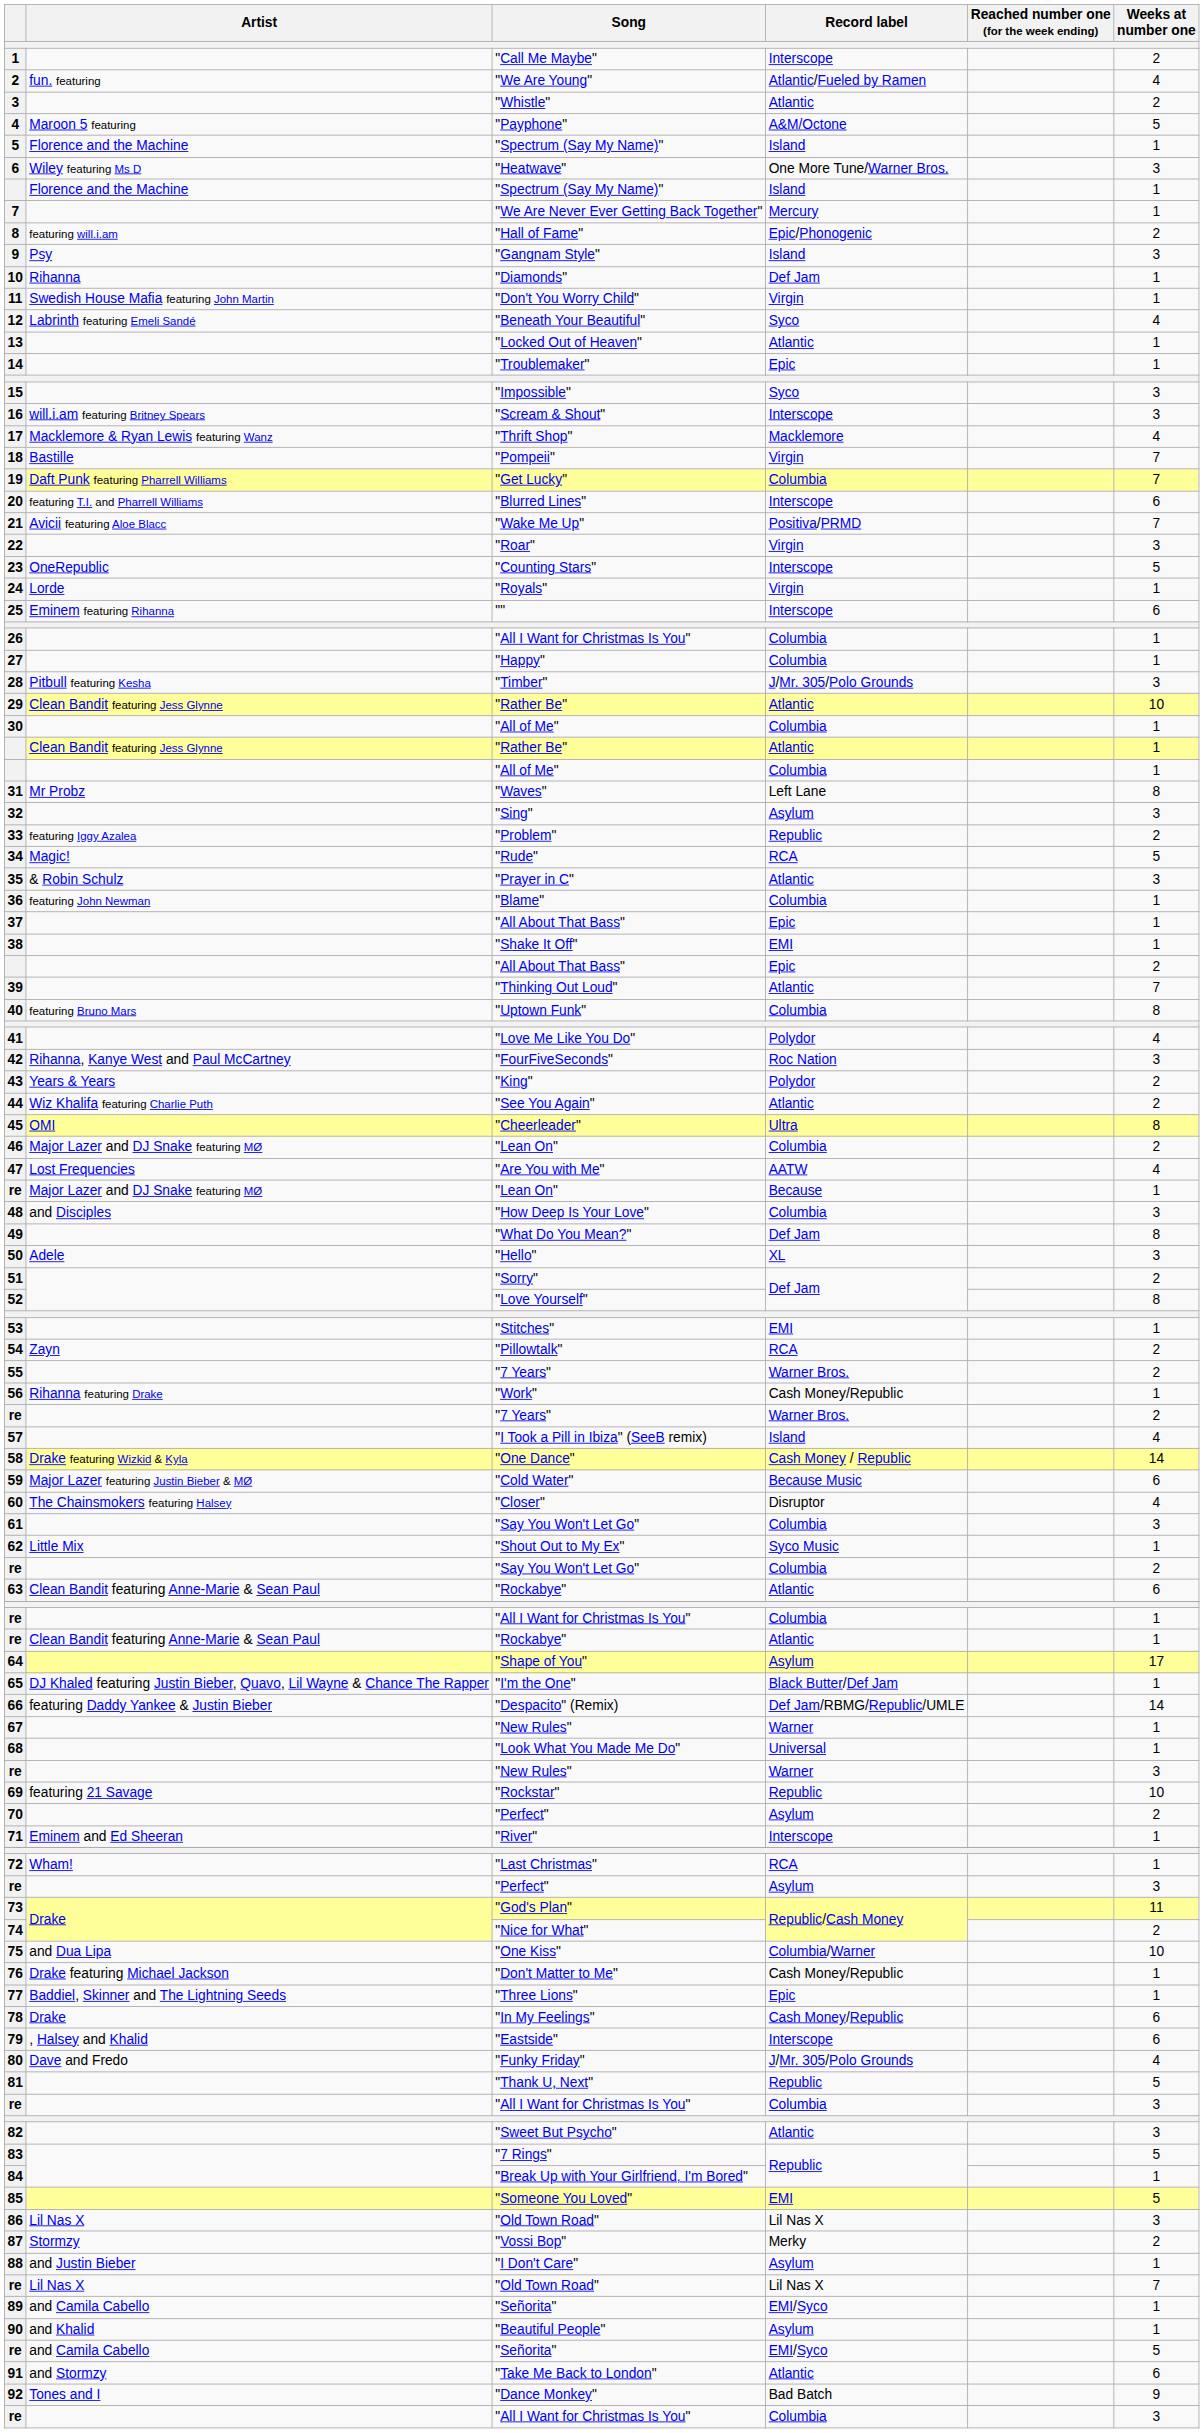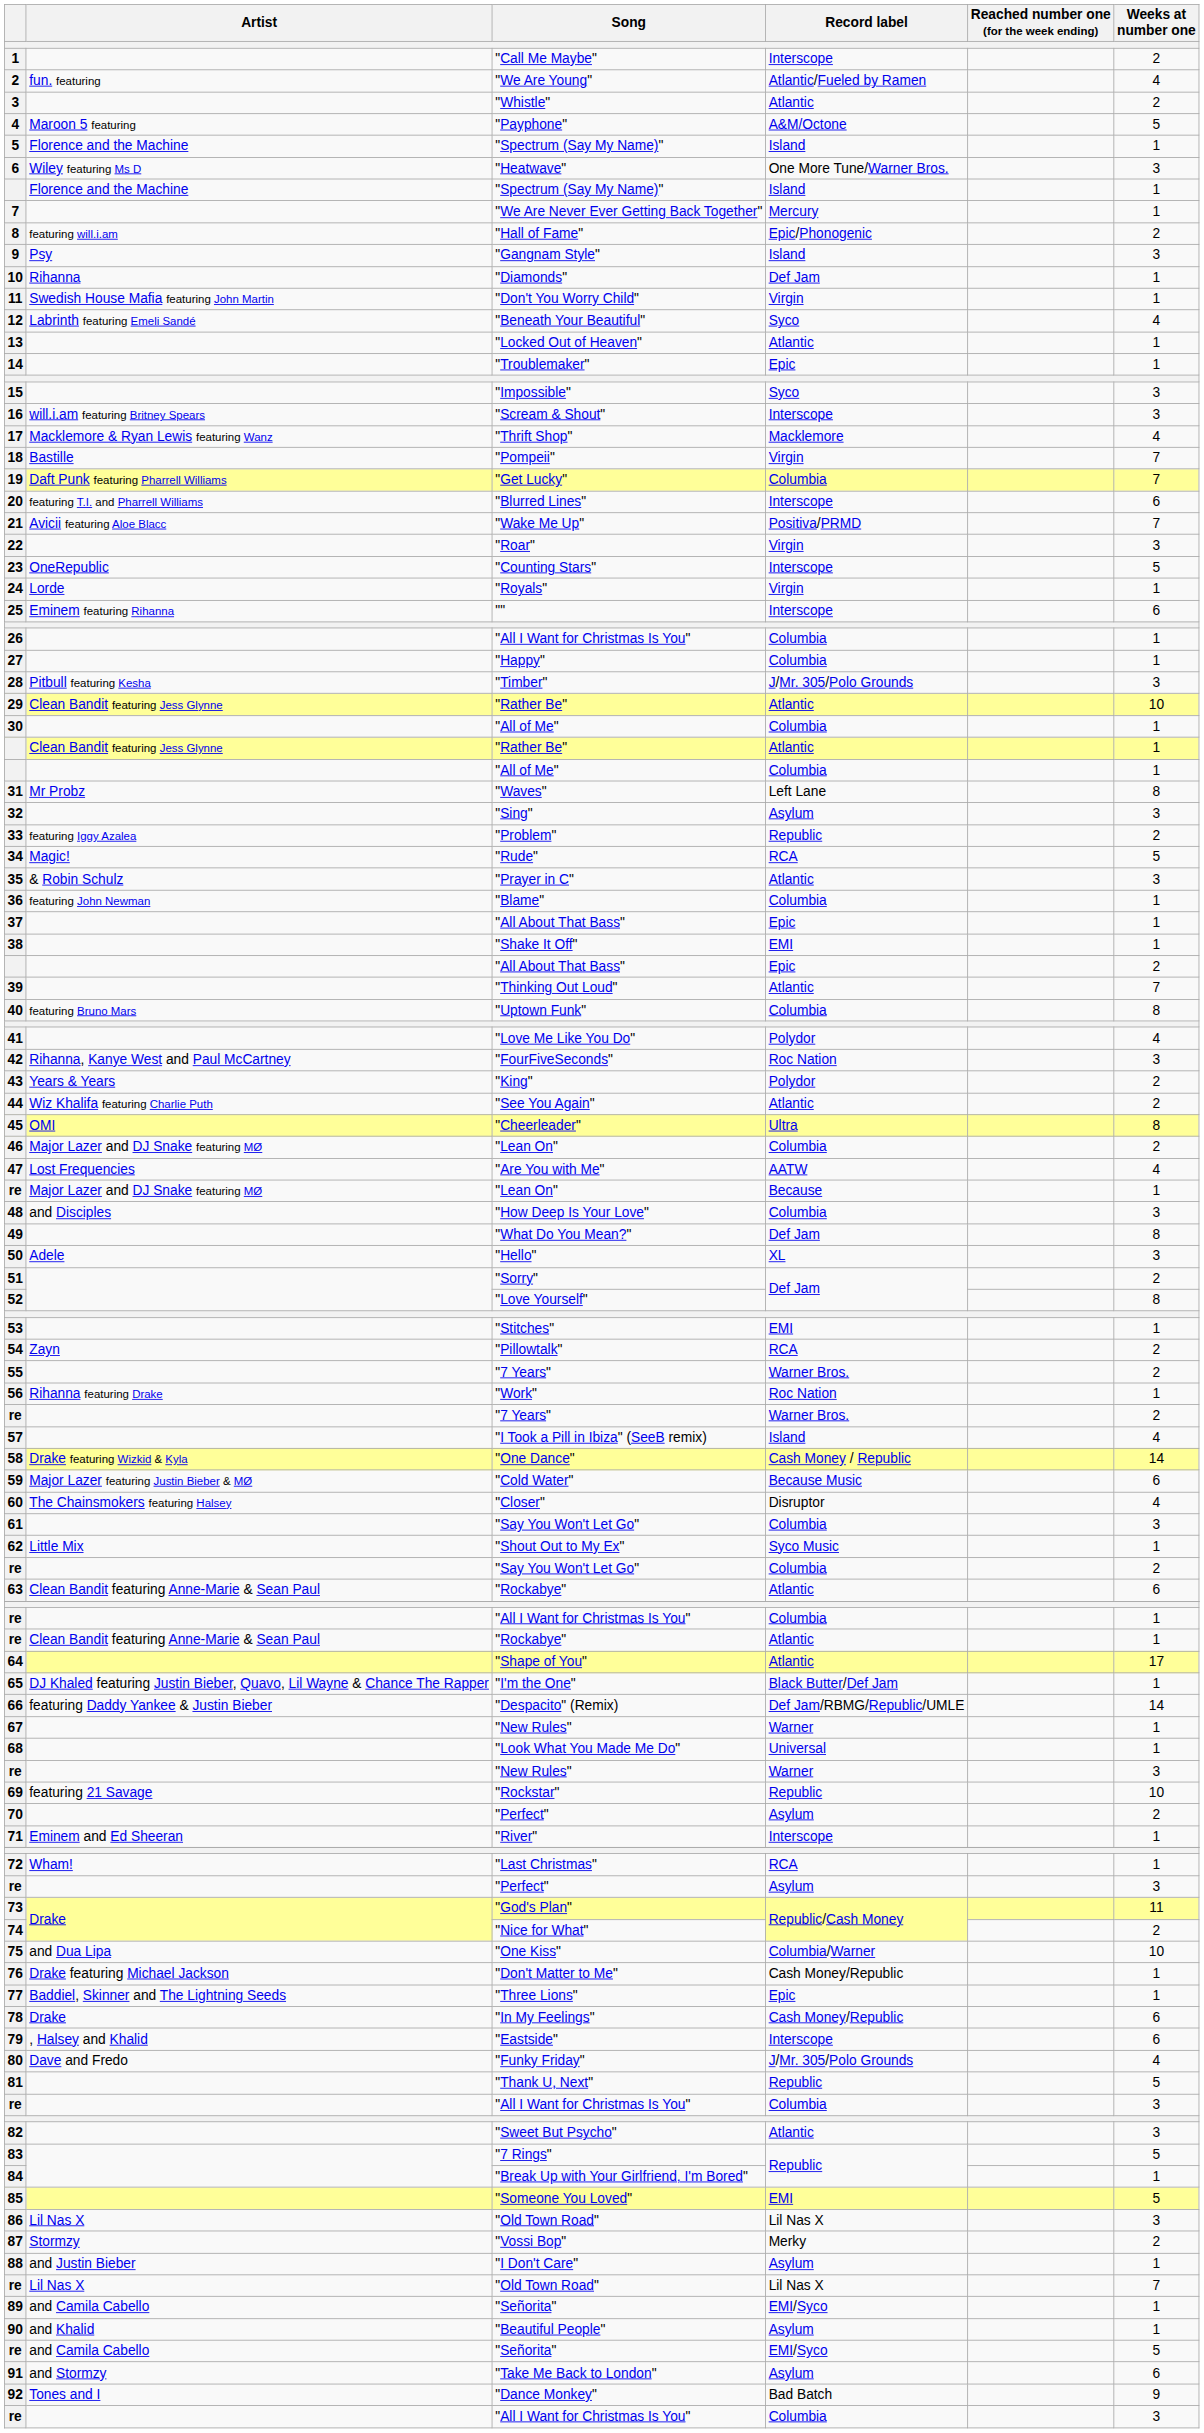56 | Record label: Cash Money/Republic -> Roc Nation
64 | Record label: Asylum -> Atlantic
91 | Record label: Atlantic -> Asylum
